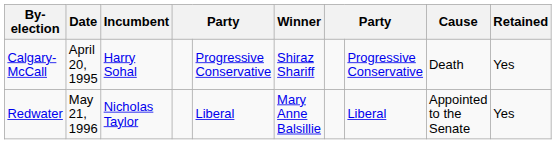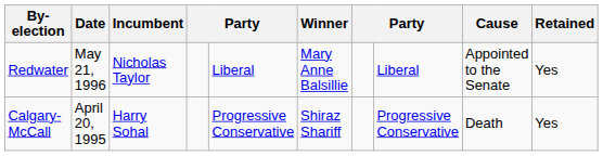rows swapped: Redwater <-> Calgary-McCall
